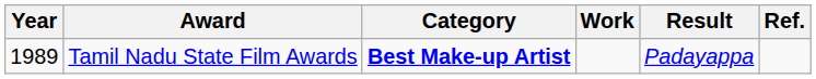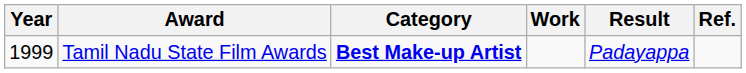Tamil Nadu State Film Awards | Year: 1989 -> 1999
